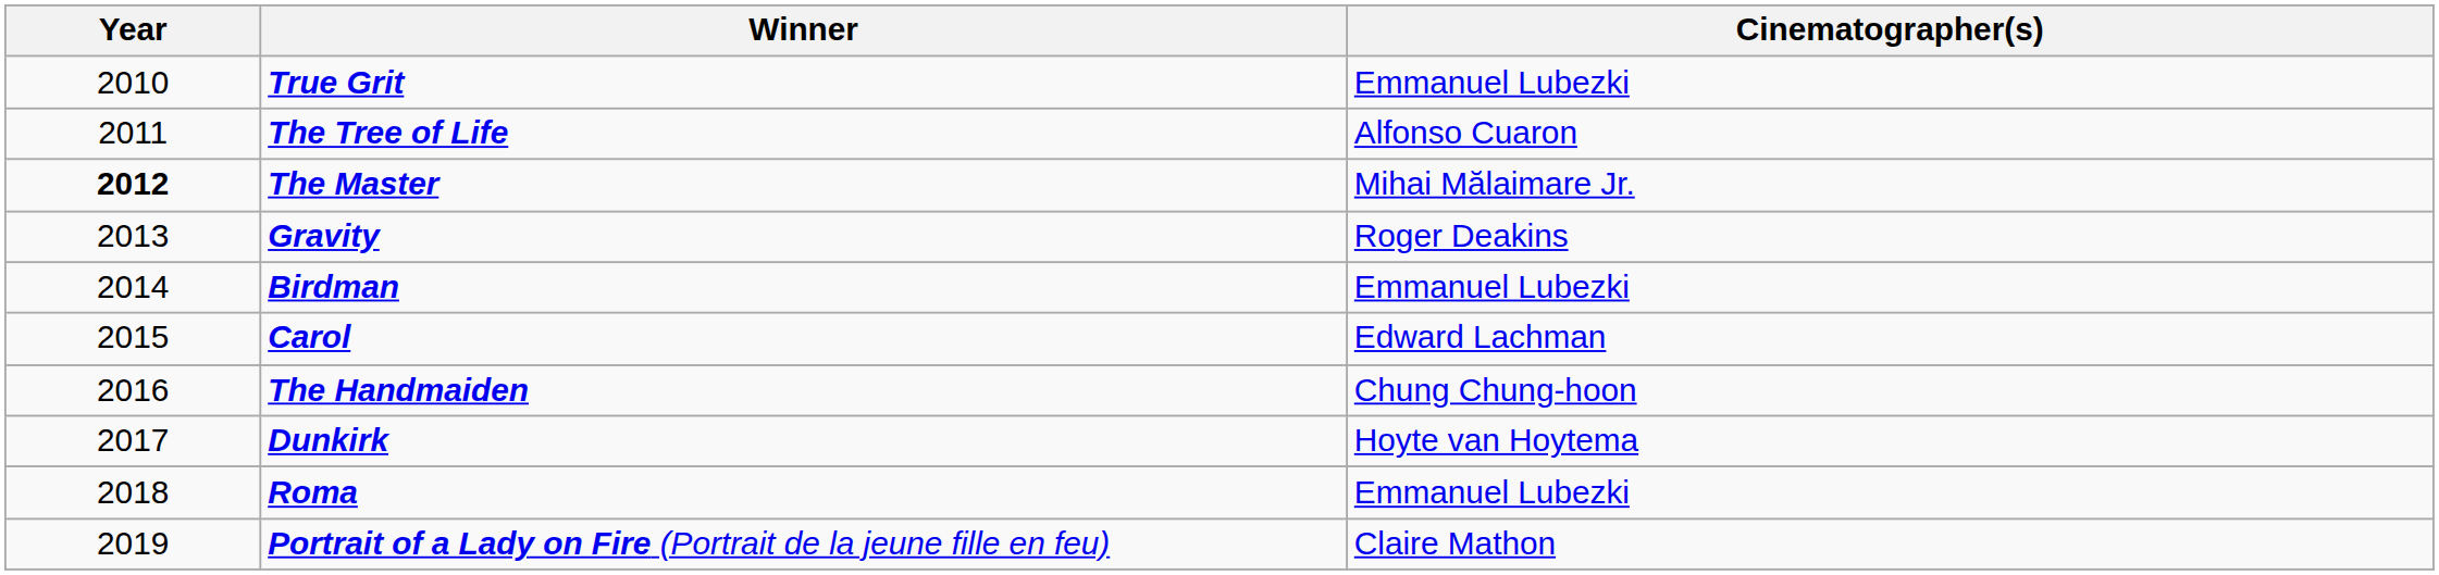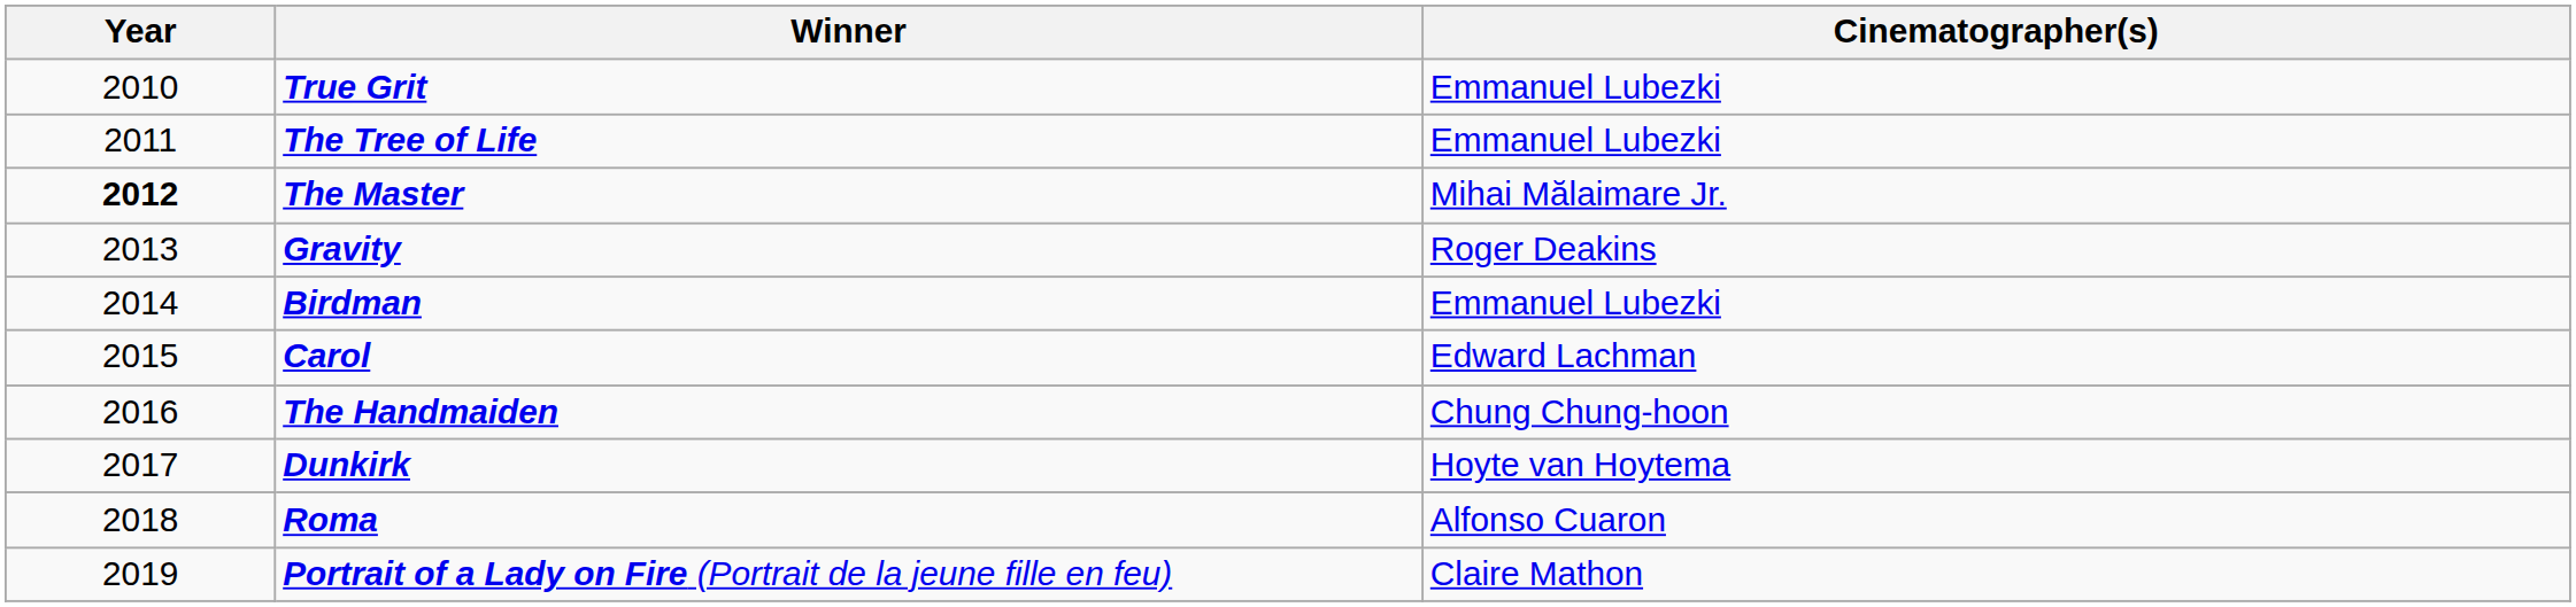The Tree of Life | Cinematographer(s): Alfonso Cuaron -> Emmanuel Lubezki
Roma | Cinematographer(s): Emmanuel Lubezki -> Alfonso Cuaron
